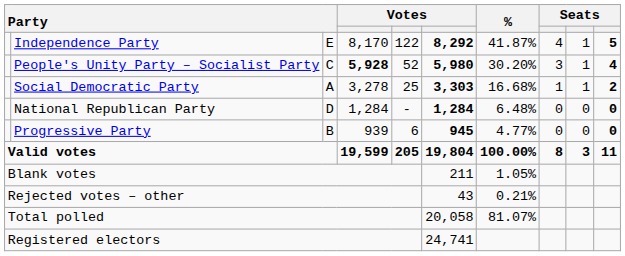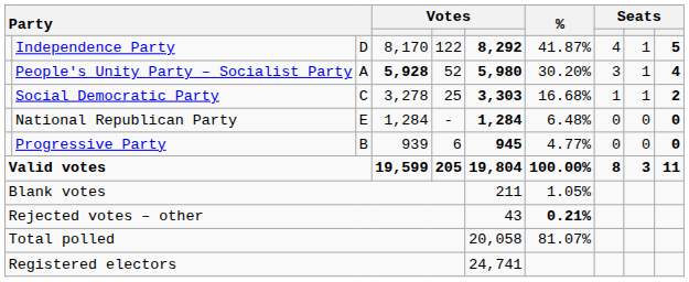Independence Party | column 3: E -> D
People's Unity Party – Socialist Party | column 3: C -> A
Social Democratic Party | column 3: A -> C
National Republican Party | column 3: D -> E
Rejected votes – other | %: normal -> bold
